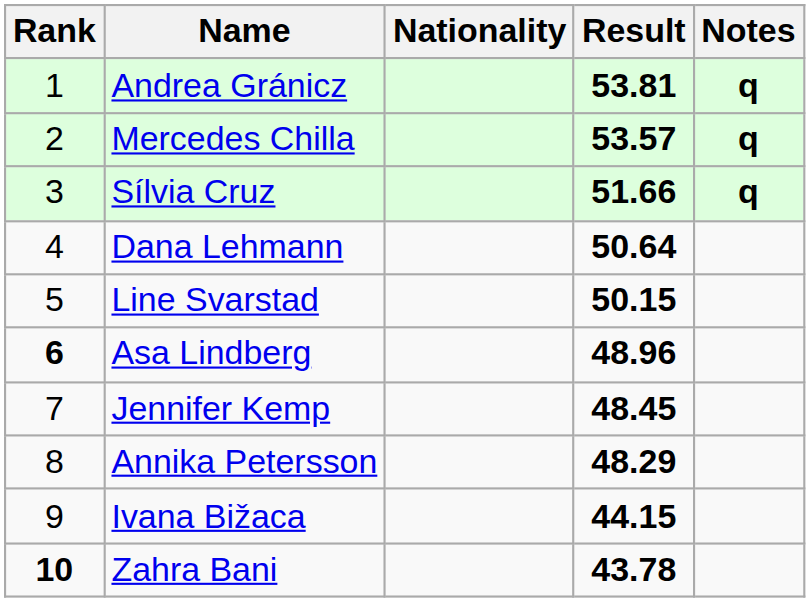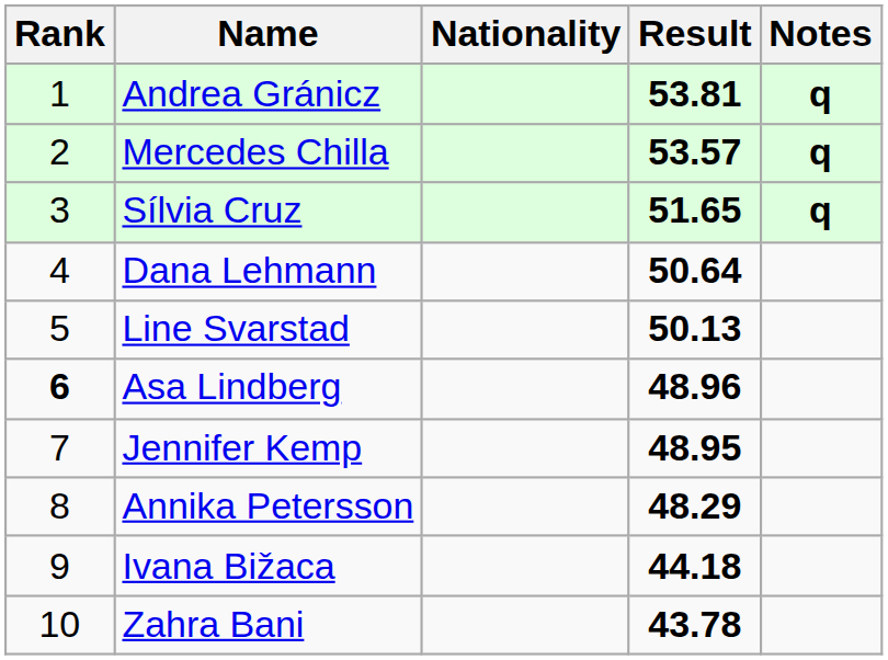Sílvia Cruz | Result: 51.66 -> 51.65
Line Svarstad | Result: 50.15 -> 50.13
Jennifer Kemp | Result: 48.45 -> 48.95
Ivana Bižaca | Result: 44.15 -> 44.18
Zahra Bani | Rank: bold -> normal
